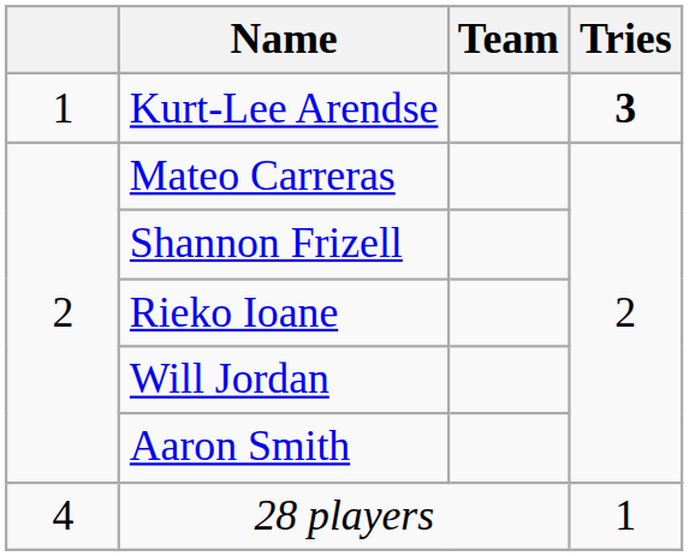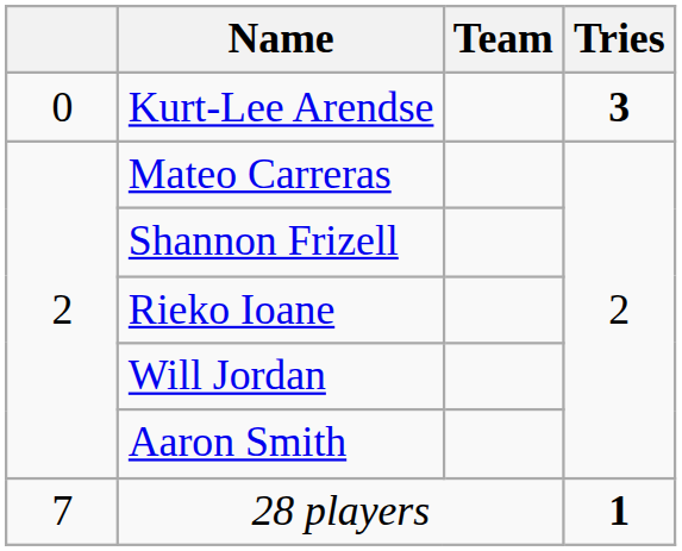Kurt-Lee Arendse | column 1: 1 -> 0
28 players | column 1: 4 -> 7
28 players | Tries: normal -> bold
